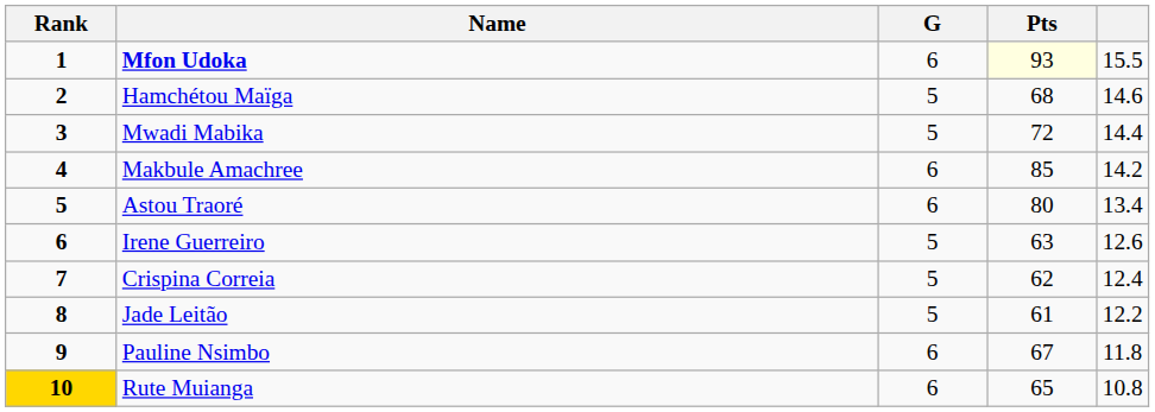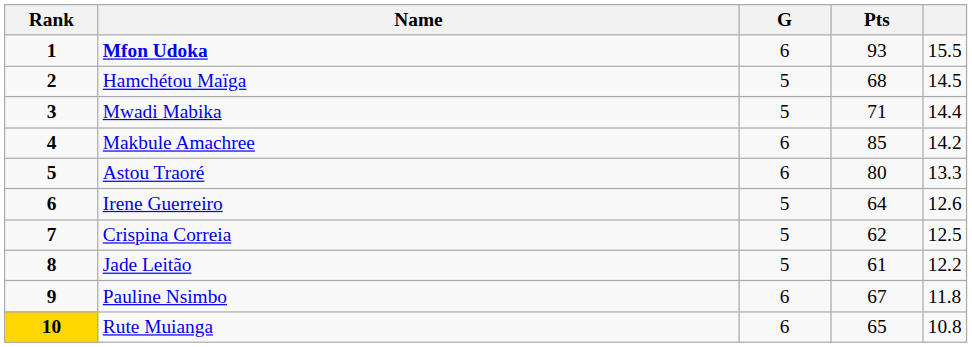Mfon Udoka | Pts: lightyellow background -> no background
Hamchétou Maïga | column 5: 14.6 -> 14.5
Mwadi Mabika | Pts: 72 -> 71
Astou Traoré | column 5: 13.4 -> 13.3
Irene Guerreiro | Pts: 63 -> 64
Crispina Correia | column 5: 12.4 -> 12.5
